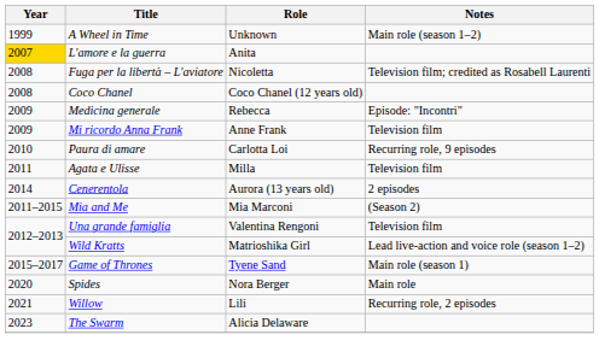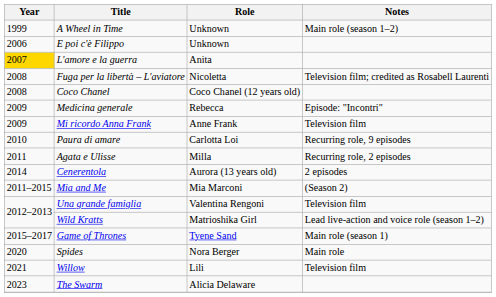+ row: 2006 | E poi c'è Filippo | Unknown
Agata e Ulisse | Notes: Television film -> Recurring role, 2 episodes
Willow | Notes: Recurring role, 2 episodes -> Television film
